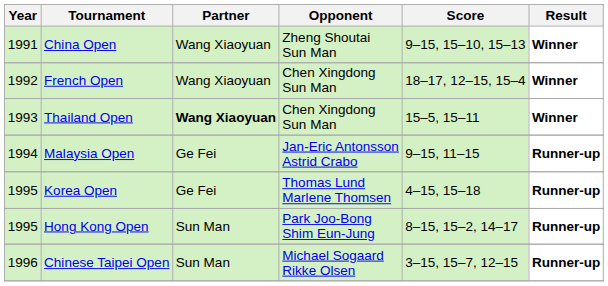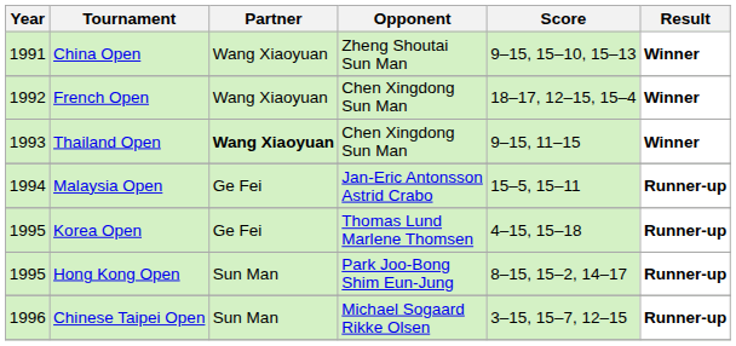Thailand Open | Score: 15–5, 15–11 -> 9–15, 11–15
Malaysia Open | Score: 9–15, 11–15 -> 15–5, 15–11
